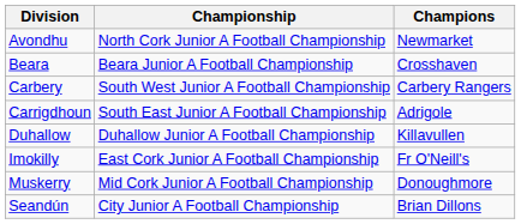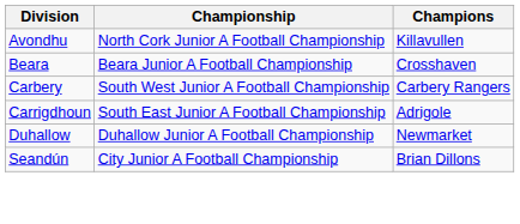Avondhu | Champions: Newmarket -> Killavullen
Duhallow | Champions: Killavullen -> Newmarket
- row: Imokilly | East Cork Junior A Football Championship | Fr O'Neill's
- row: Muskerry | Mid Cork Junior A Football Championship | Donoughmore
